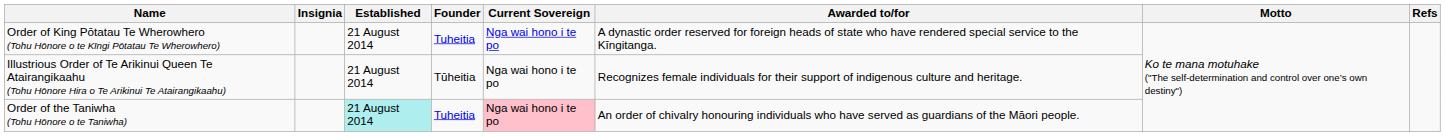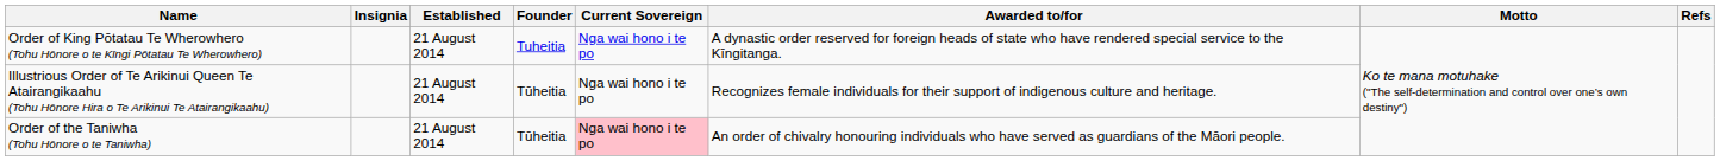Order of the Taniwha (Tohu Hōnore o te Taniwha) | Established: paleturquoise background -> no background
Order of the Taniwha (Tohu Hōnore o te Taniwha) | Founder: Tuheitia -> Tūheitia
